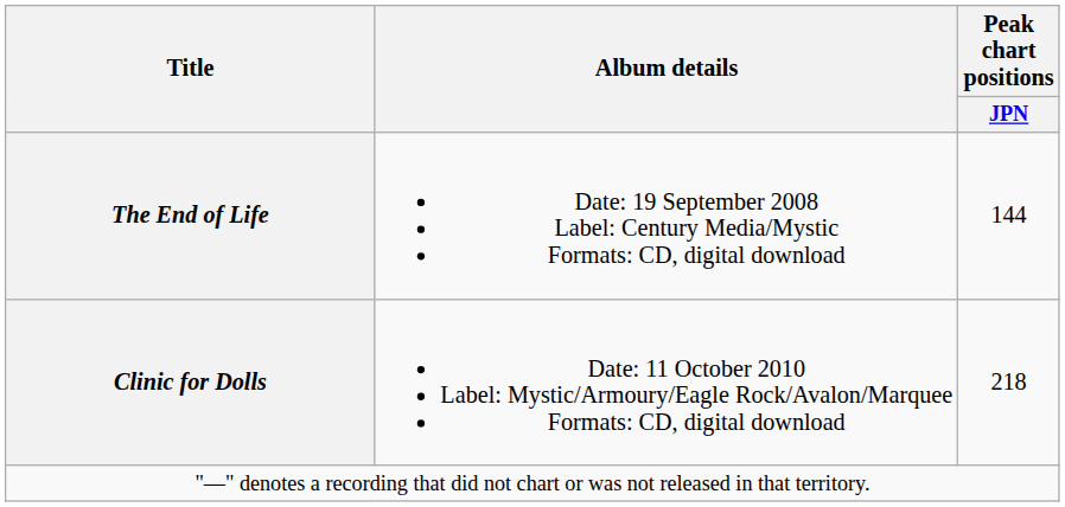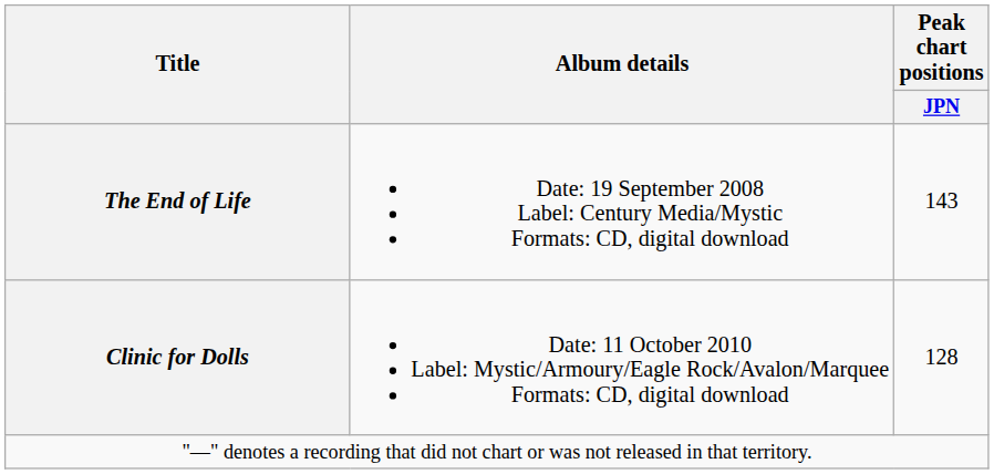The End of Life | Peak chart positions / JPN: 144 -> 143
Clinic for Dolls | Peak chart positions / JPN: 218 -> 128
